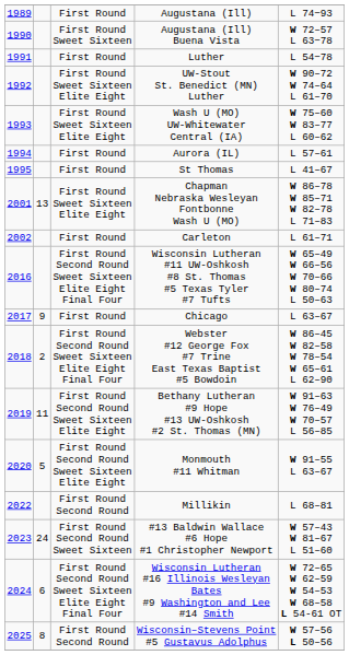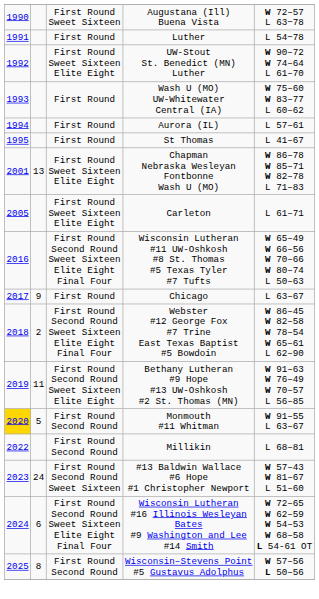- row: 1989 | First Round | Augustana (Ill) | L 74−93
Wash U (MO) UW-Whitewater Central (IA) | column 3: First Round Sweet Sixteen Elite Eight -> First Round
Carleton | column 1: 2002 -> 2005
Carleton | column 3: First Round -> First Round Sweet Sixteen Elite Eight
Monmouth #11 Whitman | column 1: no background -> gold background
Monmouth #11 Whitman | column 3: First Round Second Round Sweet Sixteen Elite Eight -> First Round Second Round
